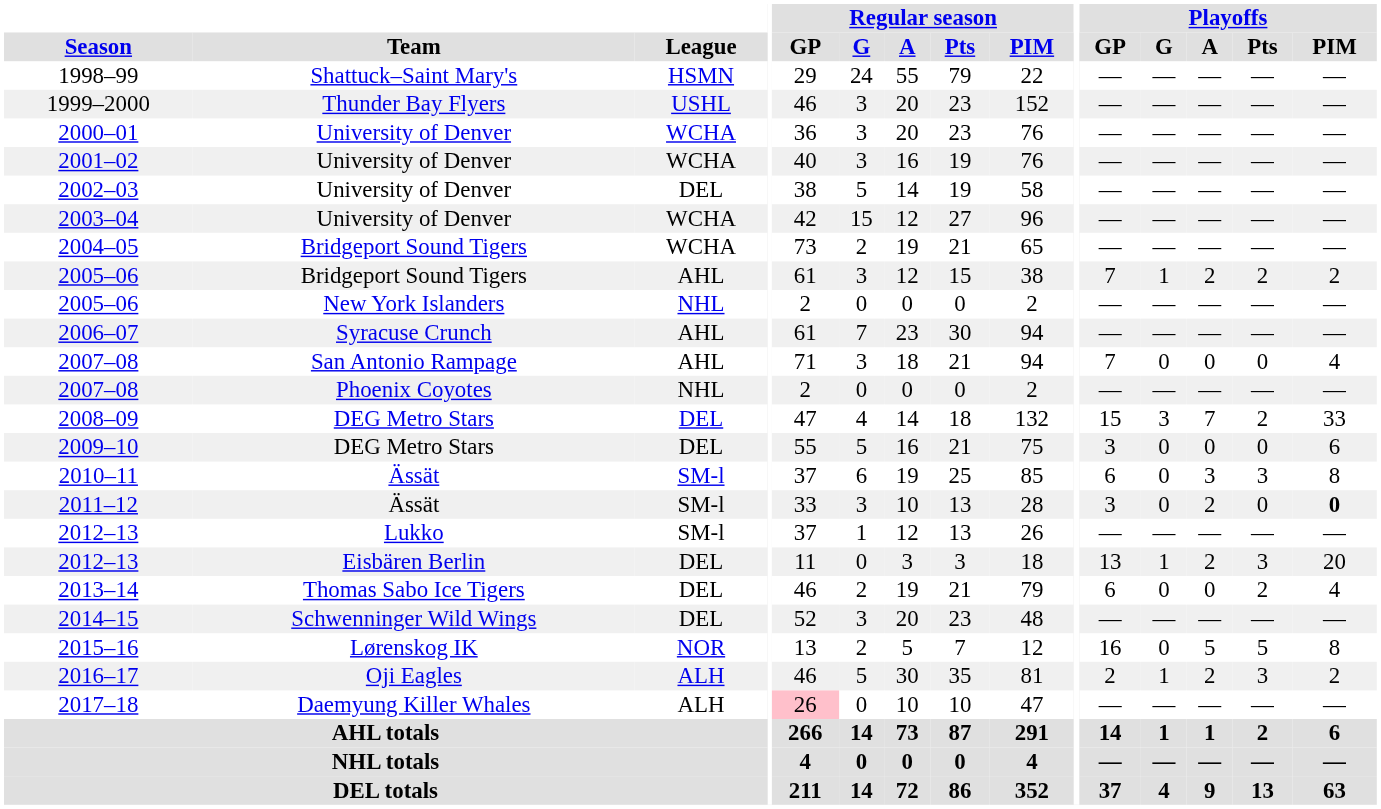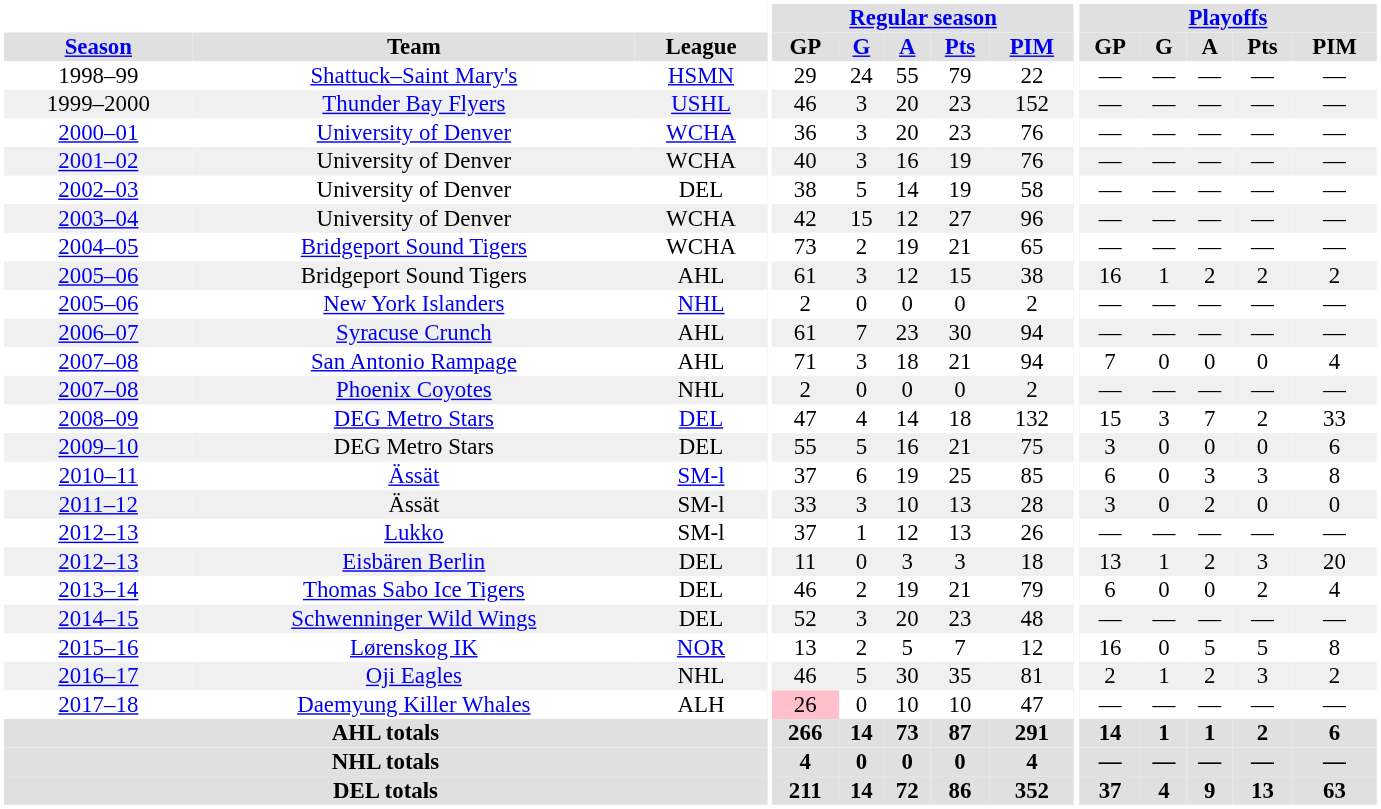2005–06 / Bridgeport Sound Tigers | Playoffs / GP: 7 -> 16
2011–12 | Playoffs / PIM: bold -> normal
2016–17 | League: ALH -> NHL
